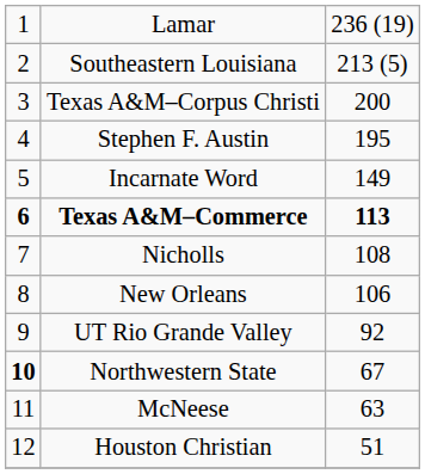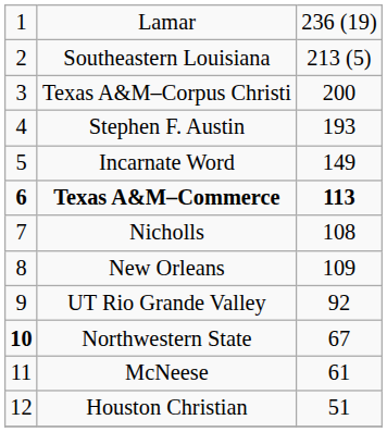Stephen F. Austin | column 3: 195 -> 193
New Orleans | column 3: 106 -> 109
McNeese | column 3: 63 -> 61
